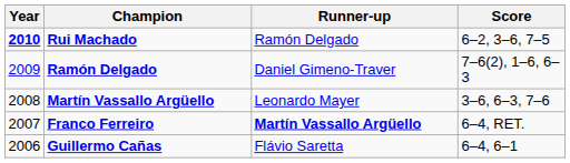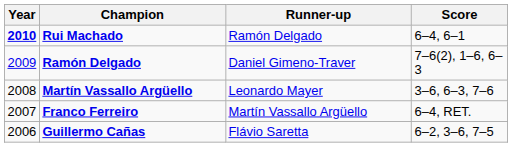Rui Machado | Score: 6–2, 3–6, 7–5 -> 6–4, 6–1
Franco Ferreiro | Runner-up: bold -> normal
Guillermo Cañas | Score: 6–4, 6–1 -> 6–2, 3–6, 7–5
